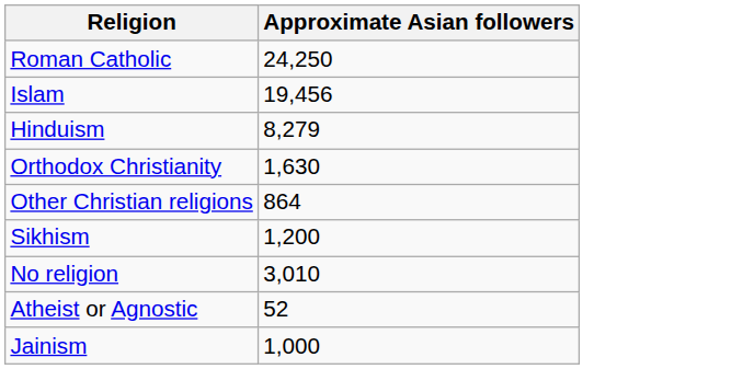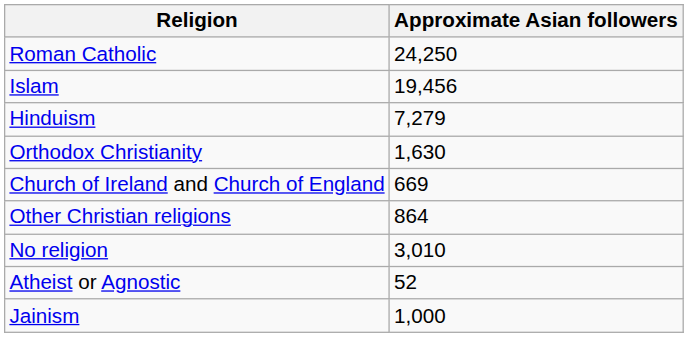Hinduism | Approximate Asian followers: 8,279 -> 7,279
+ row: Church of Ireland and Church of England | 669
- row: Sikhism | 1,200
